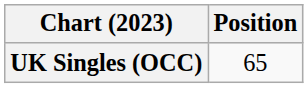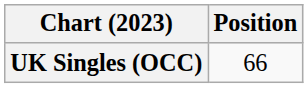UK Singles (OCC) | Position: 65 -> 66
